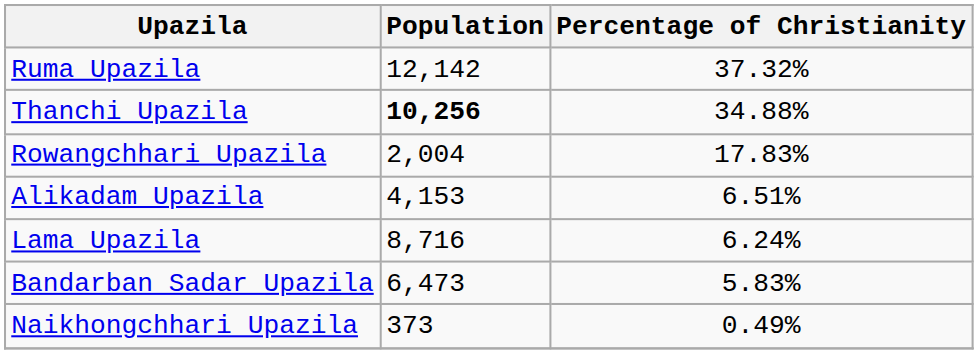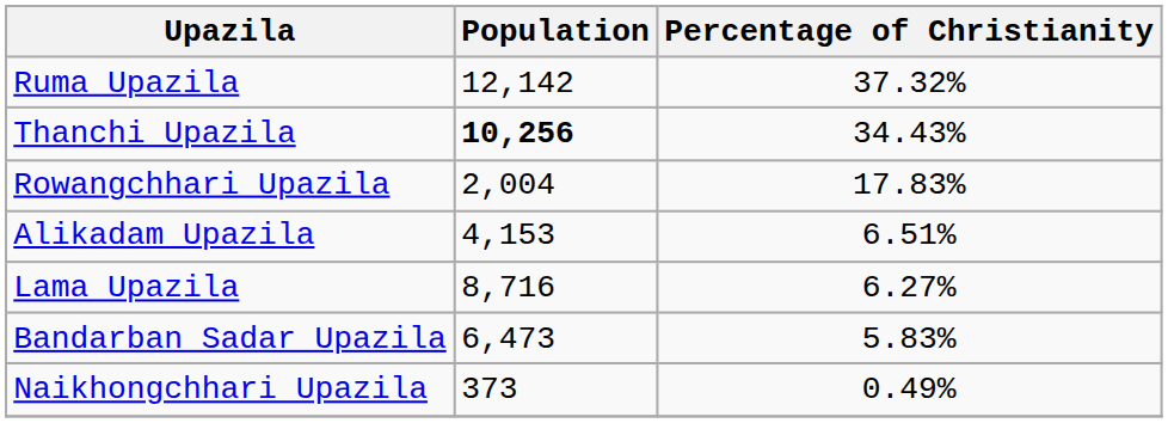Thanchi Upazila | Percentage of Christianity: 34.88% -> 34.43%
Lama Upazila | Percentage of Christianity: 6.24% -> 6.27%
